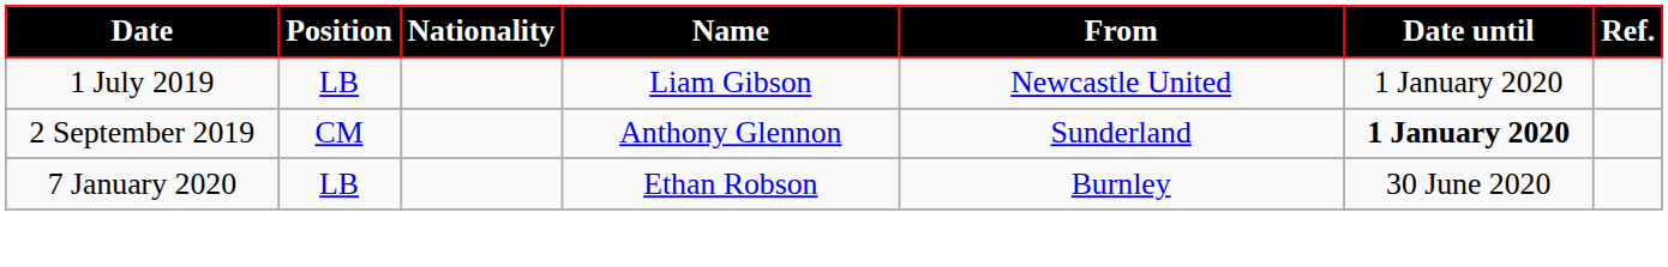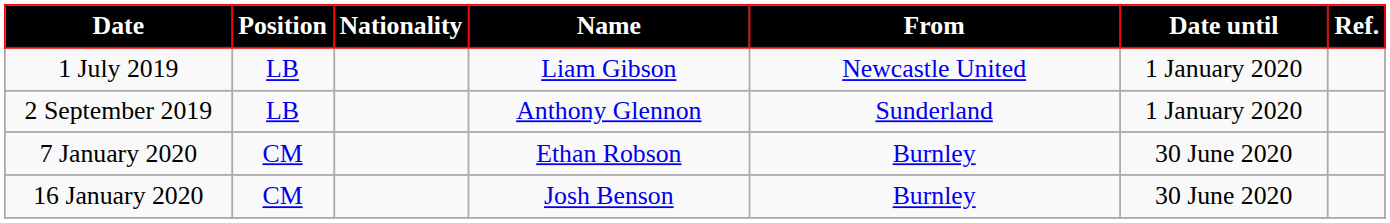2 September 2019 | Position: CM -> LB
2 September 2019 | Date until: bold -> normal
7 January 2020 | Position: LB -> CM
+ row: 16 January 2020 | CM | Josh Benson | Burnley | 30 June 2020
